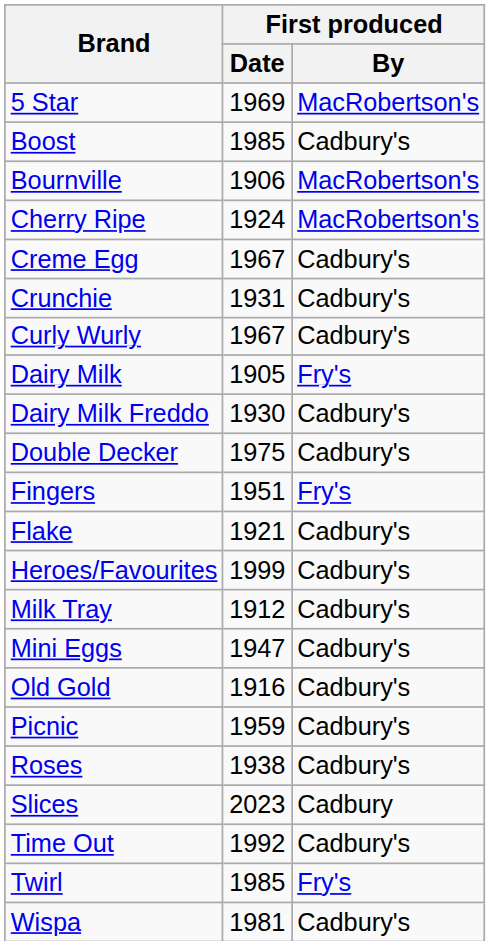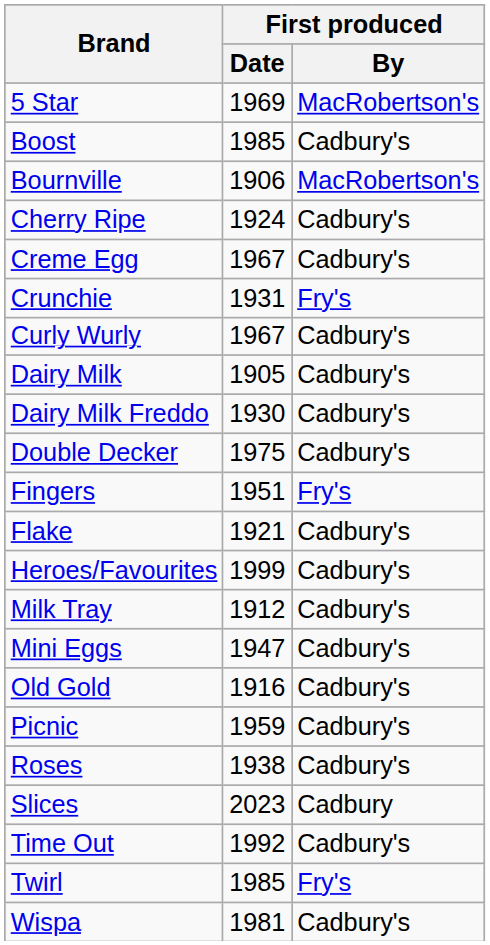Cherry Ripe | First produced / By: MacRobertson's -> Cadbury's
Crunchie | First produced / By: Cadbury's -> Fry's
Dairy Milk | First produced / By: Fry's -> Cadbury's
